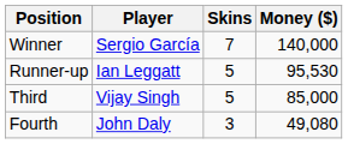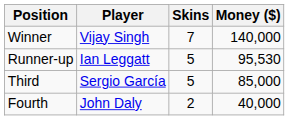Winner | Player: Sergio García -> Vijay Singh
Third | Player: Vijay Singh -> Sergio García
Fourth | Skins: 3 -> 2
Fourth | Money ($): 49,080 -> 40,000
